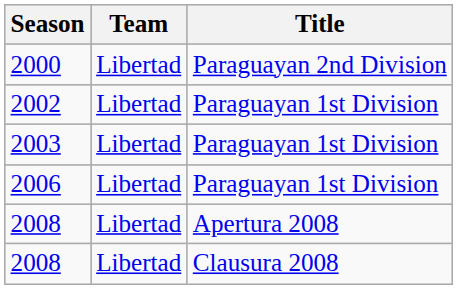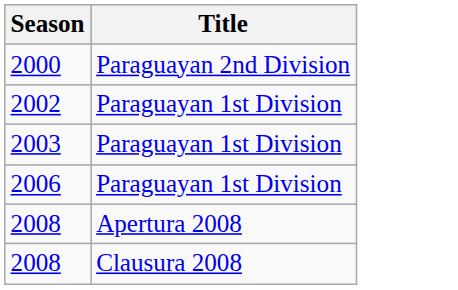- column: Team | Libertad | Libertad | Libertad | Libertad | Libertad | Libertad
